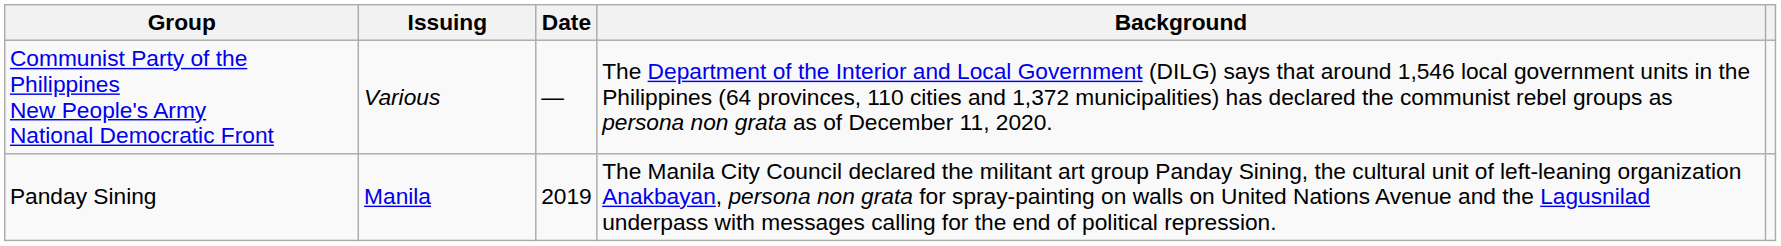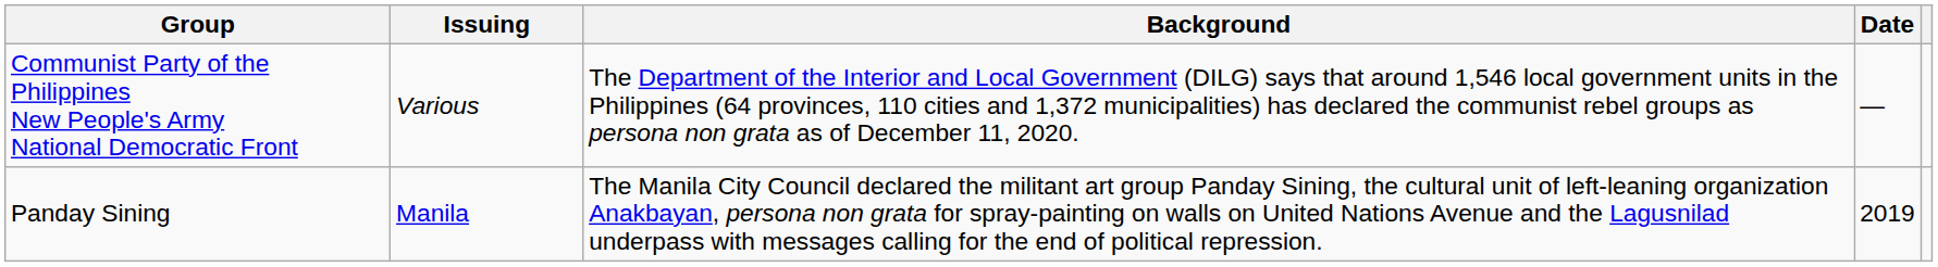columns swapped: Date <-> Background
